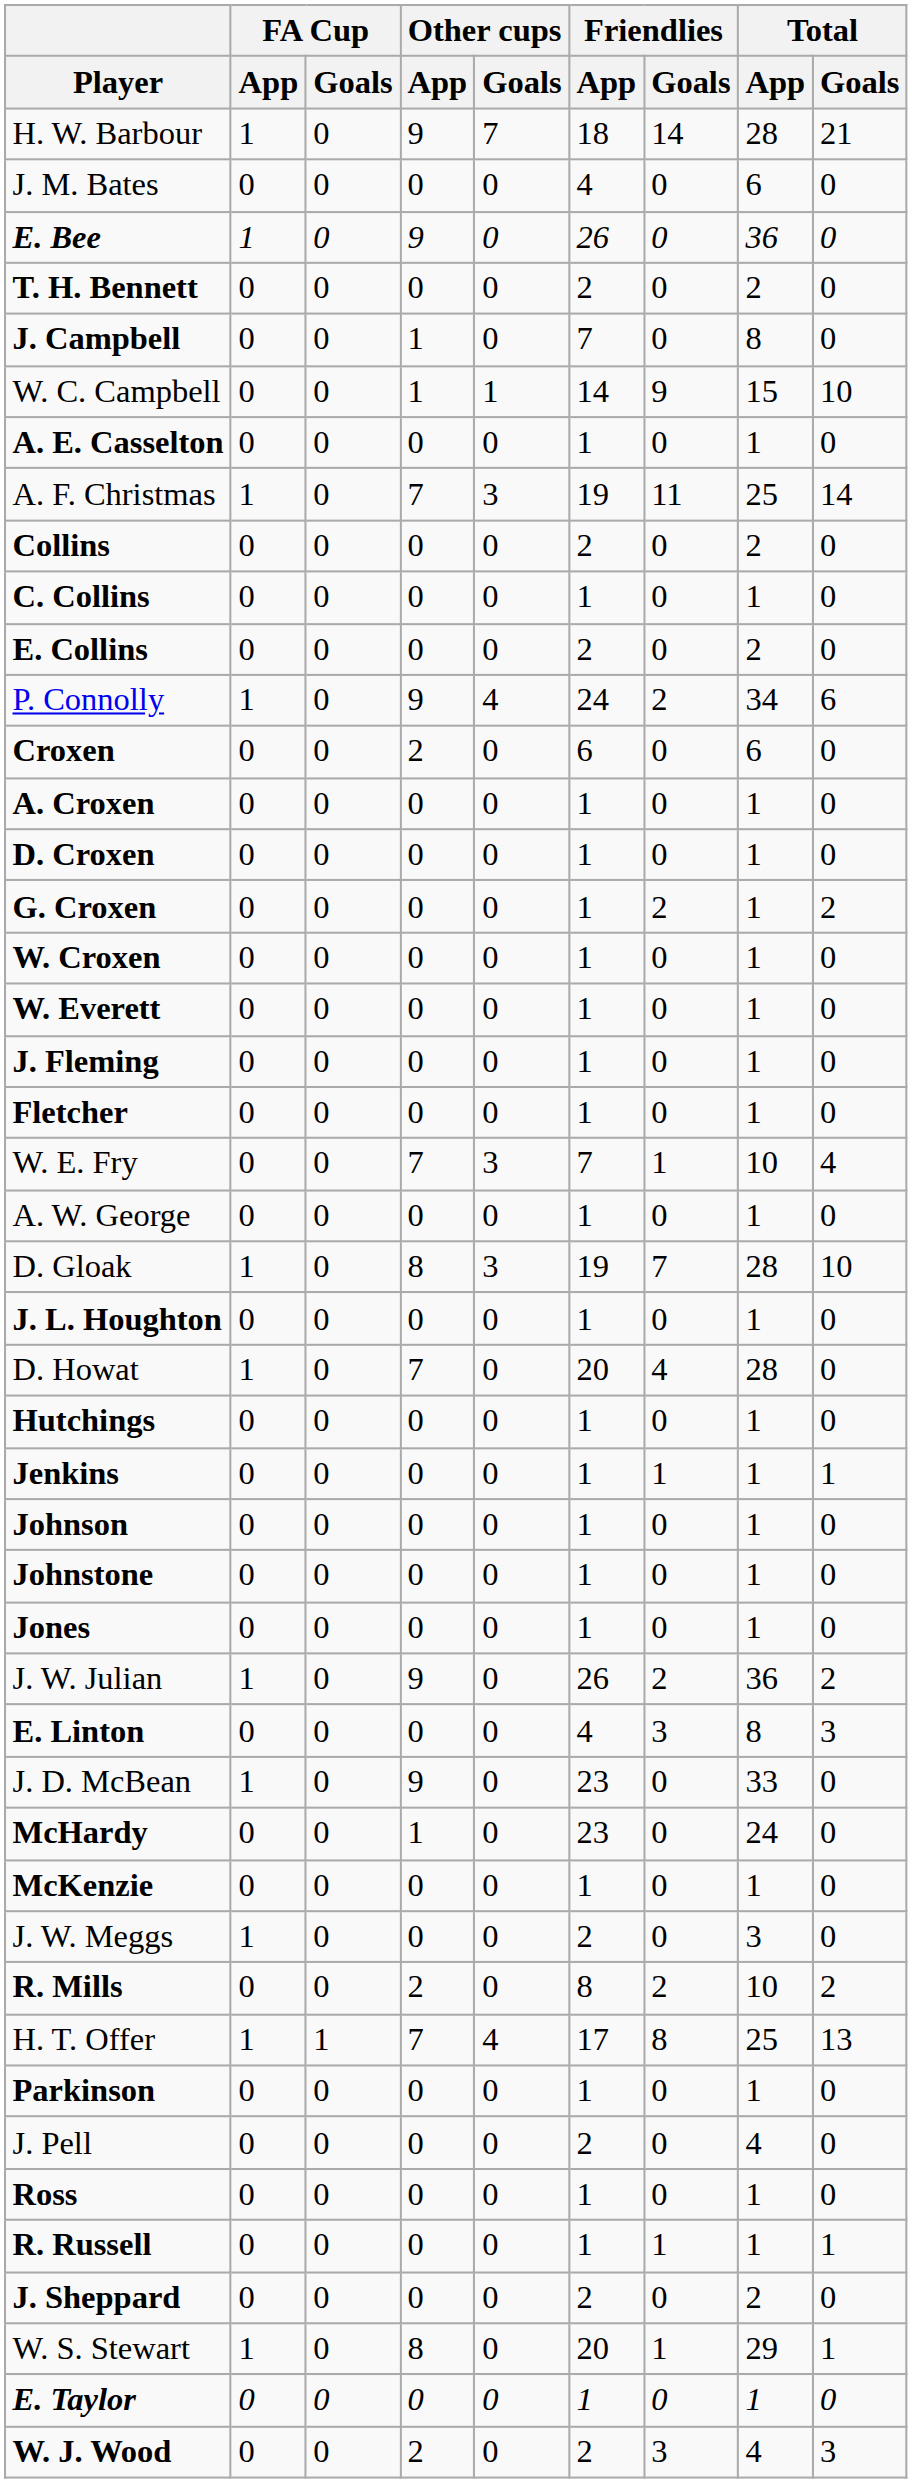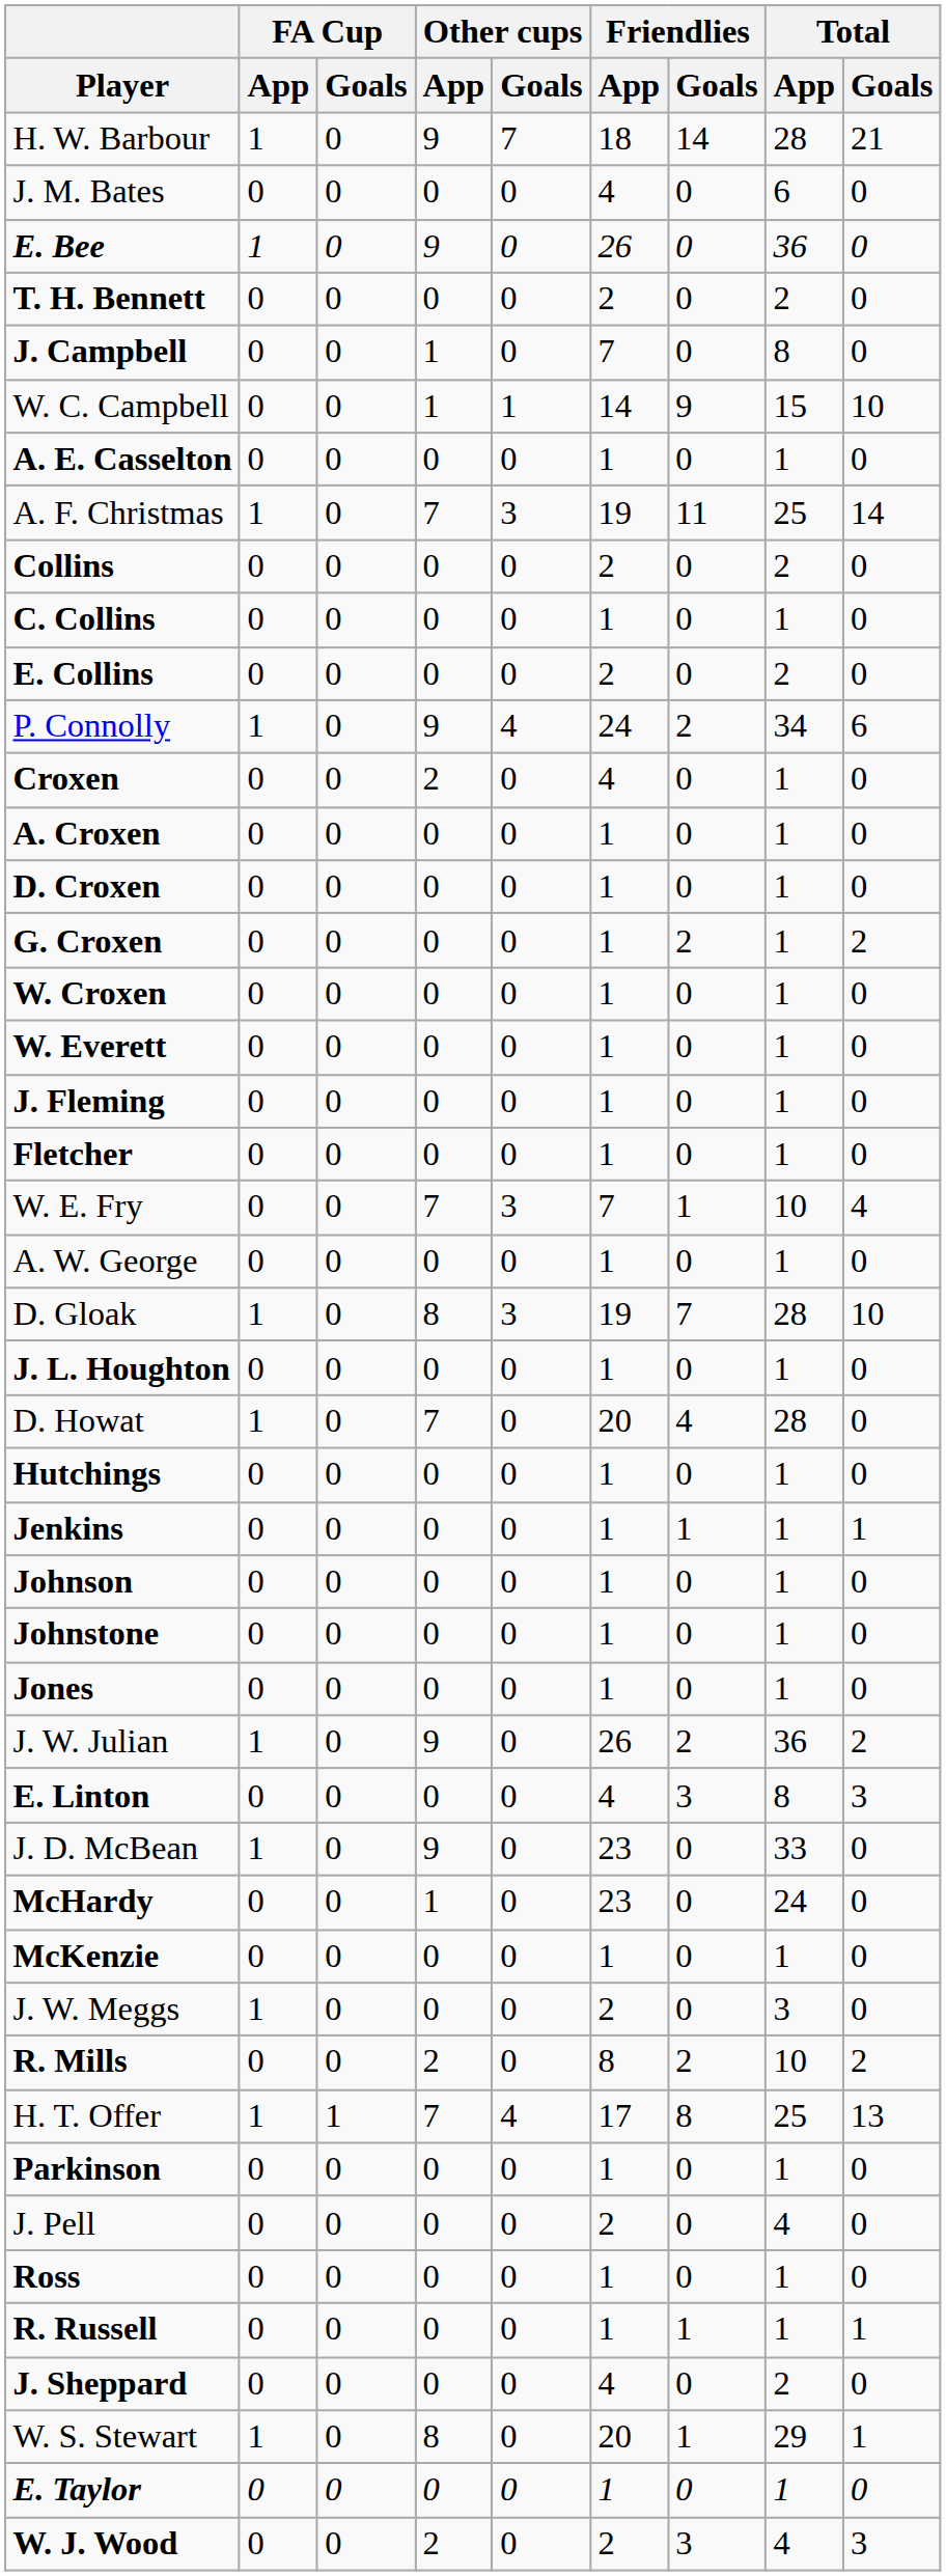Croxen | Friendlies / App: 6 -> 4
Croxen | Total / App: 6 -> 1
J. Sheppard | Friendlies / App: 2 -> 4
